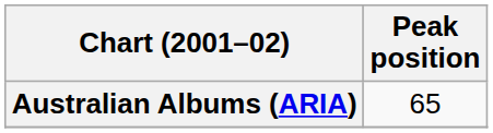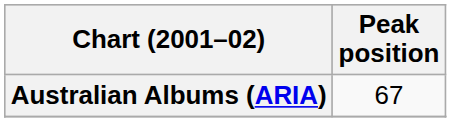Australian Albums (ARIA) | Peak position: 65 -> 67
